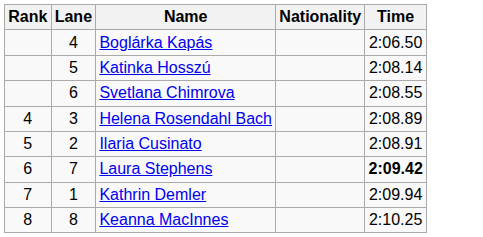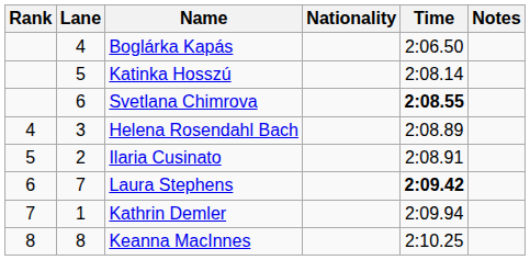+ column: Notes
Svetlana Chimrova | Time: normal -> bold
